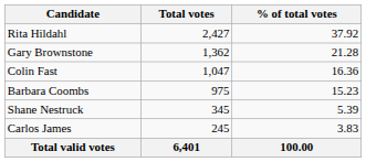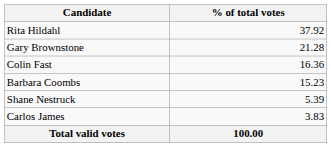- column: Total votes | 2,427 | 1,362 | 1,047 | 975 | 345 | 245 | 6,401
